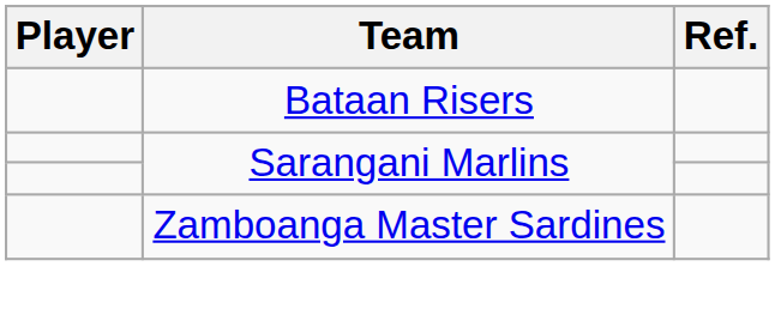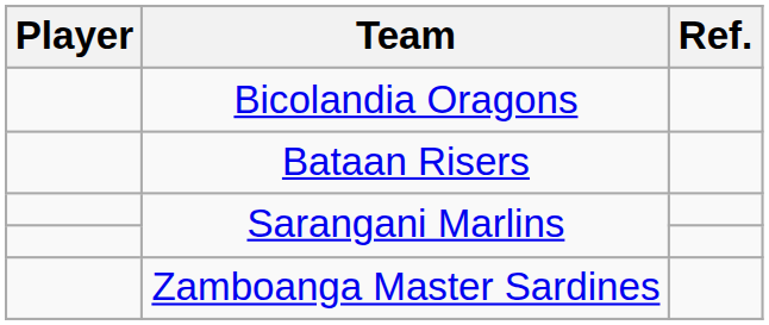+ row: Bicolandia Oragons
